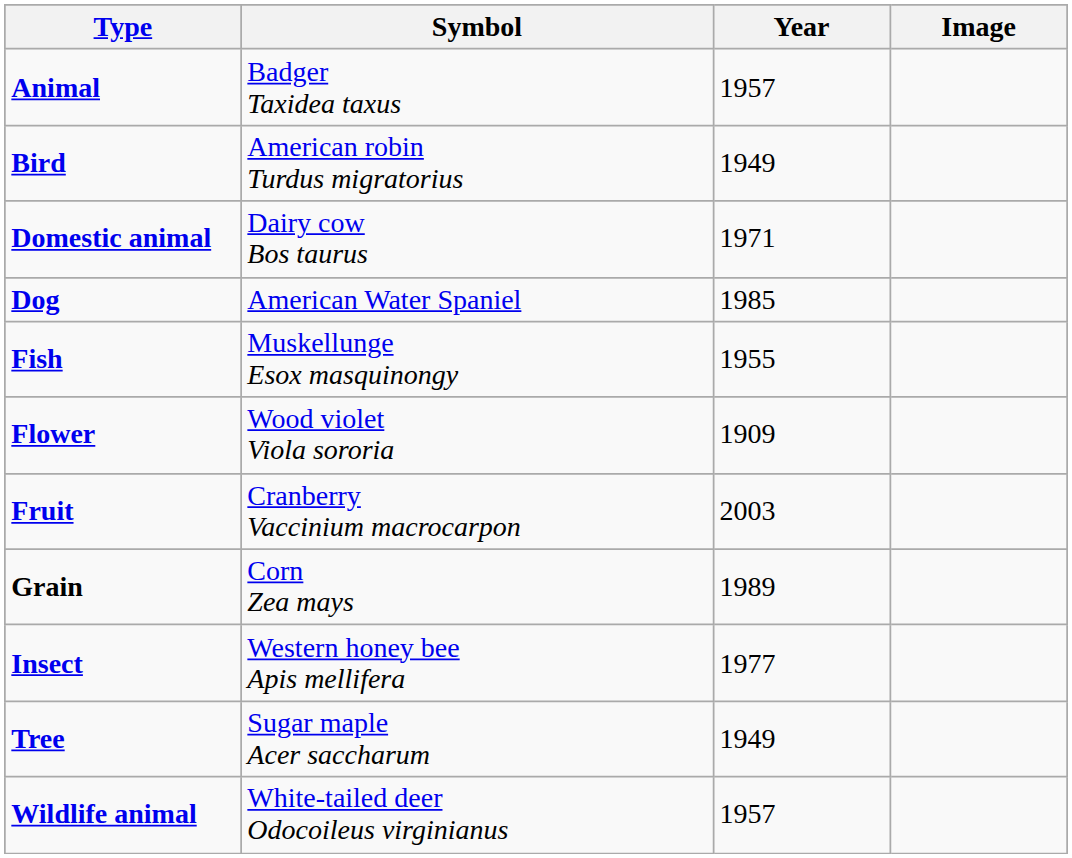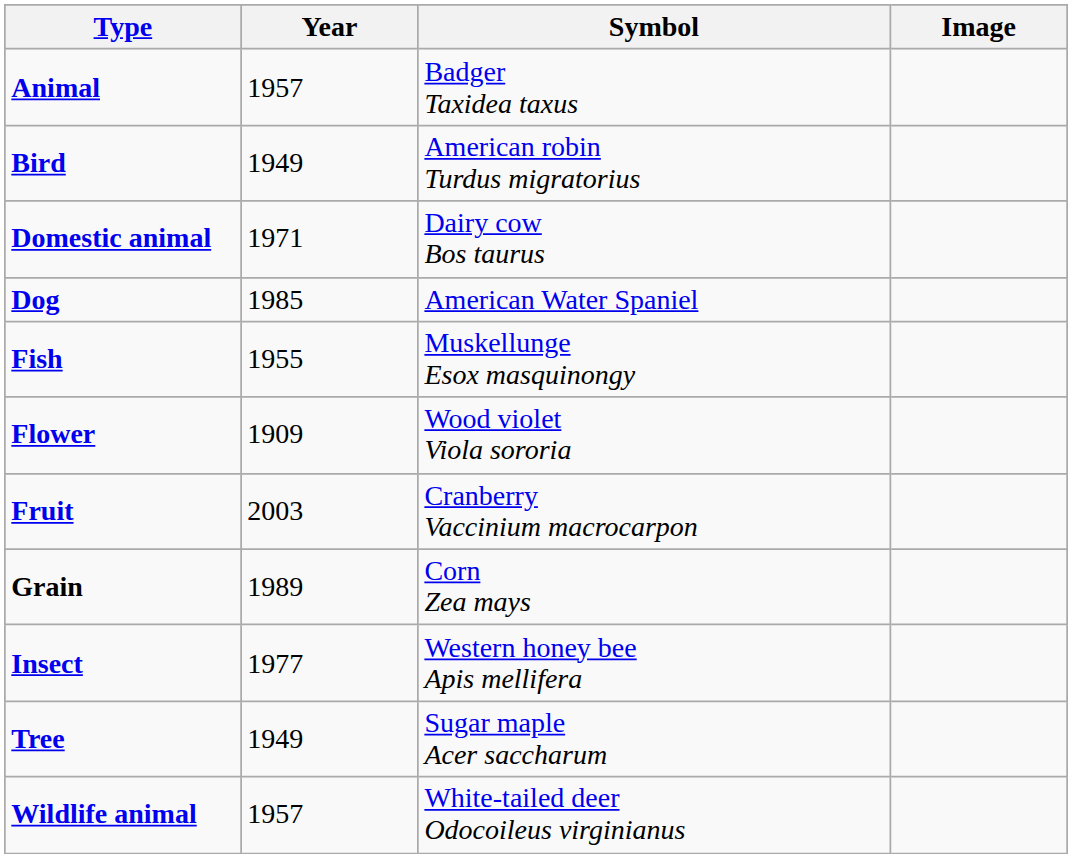columns swapped: Symbol <-> Year
